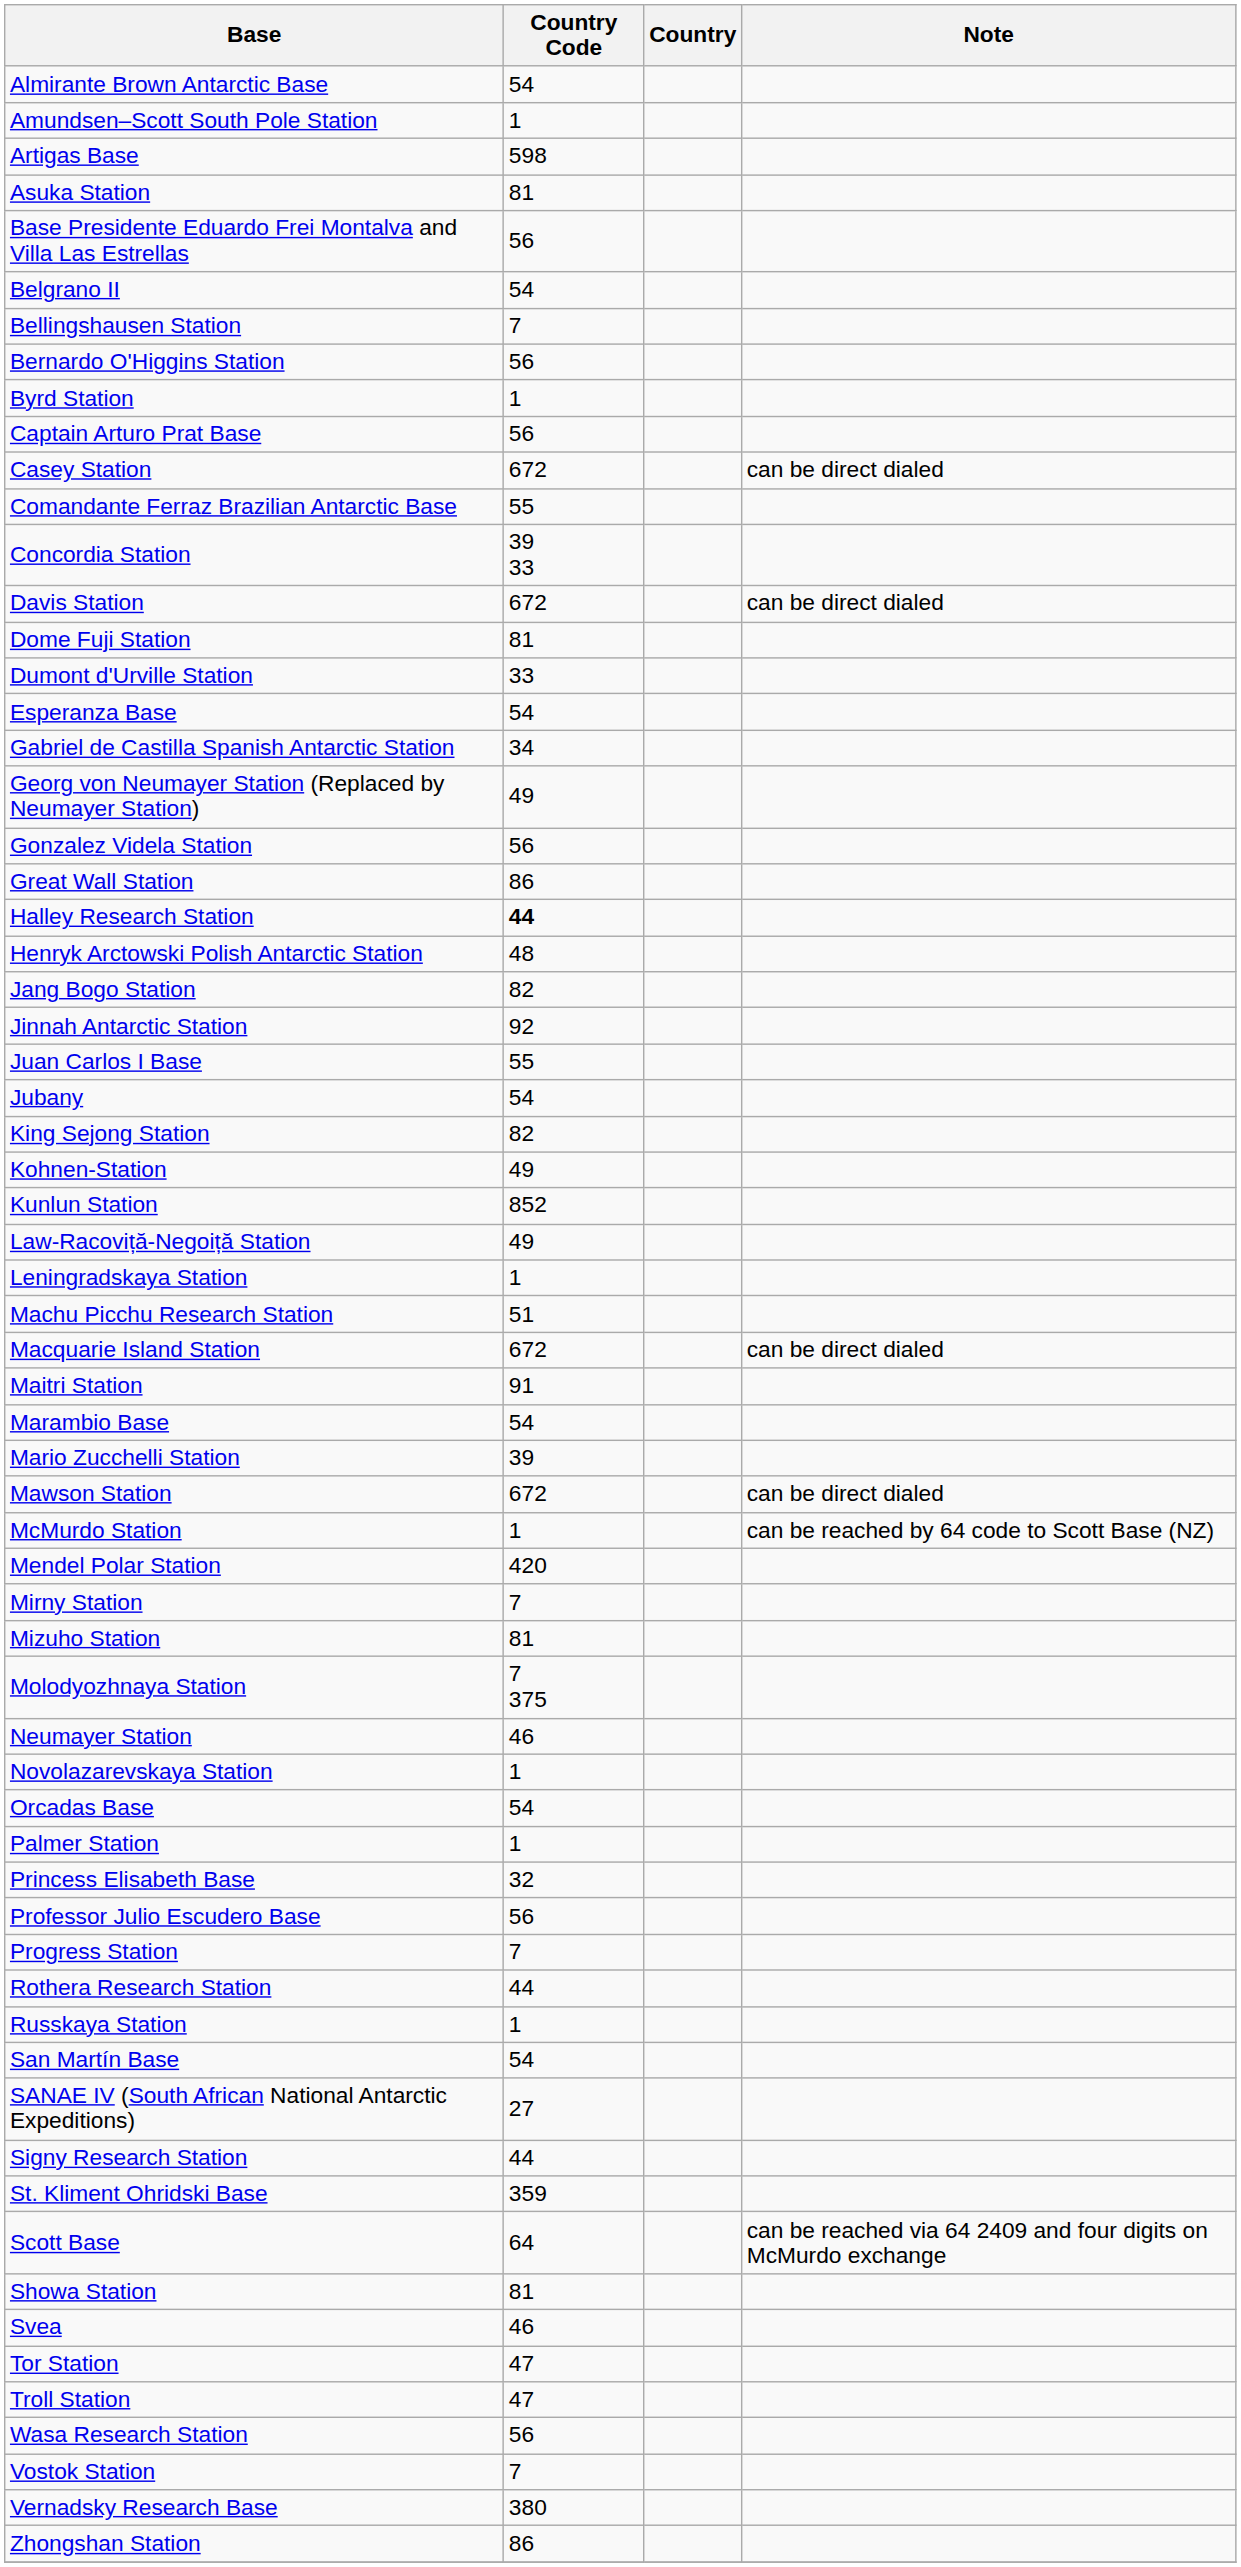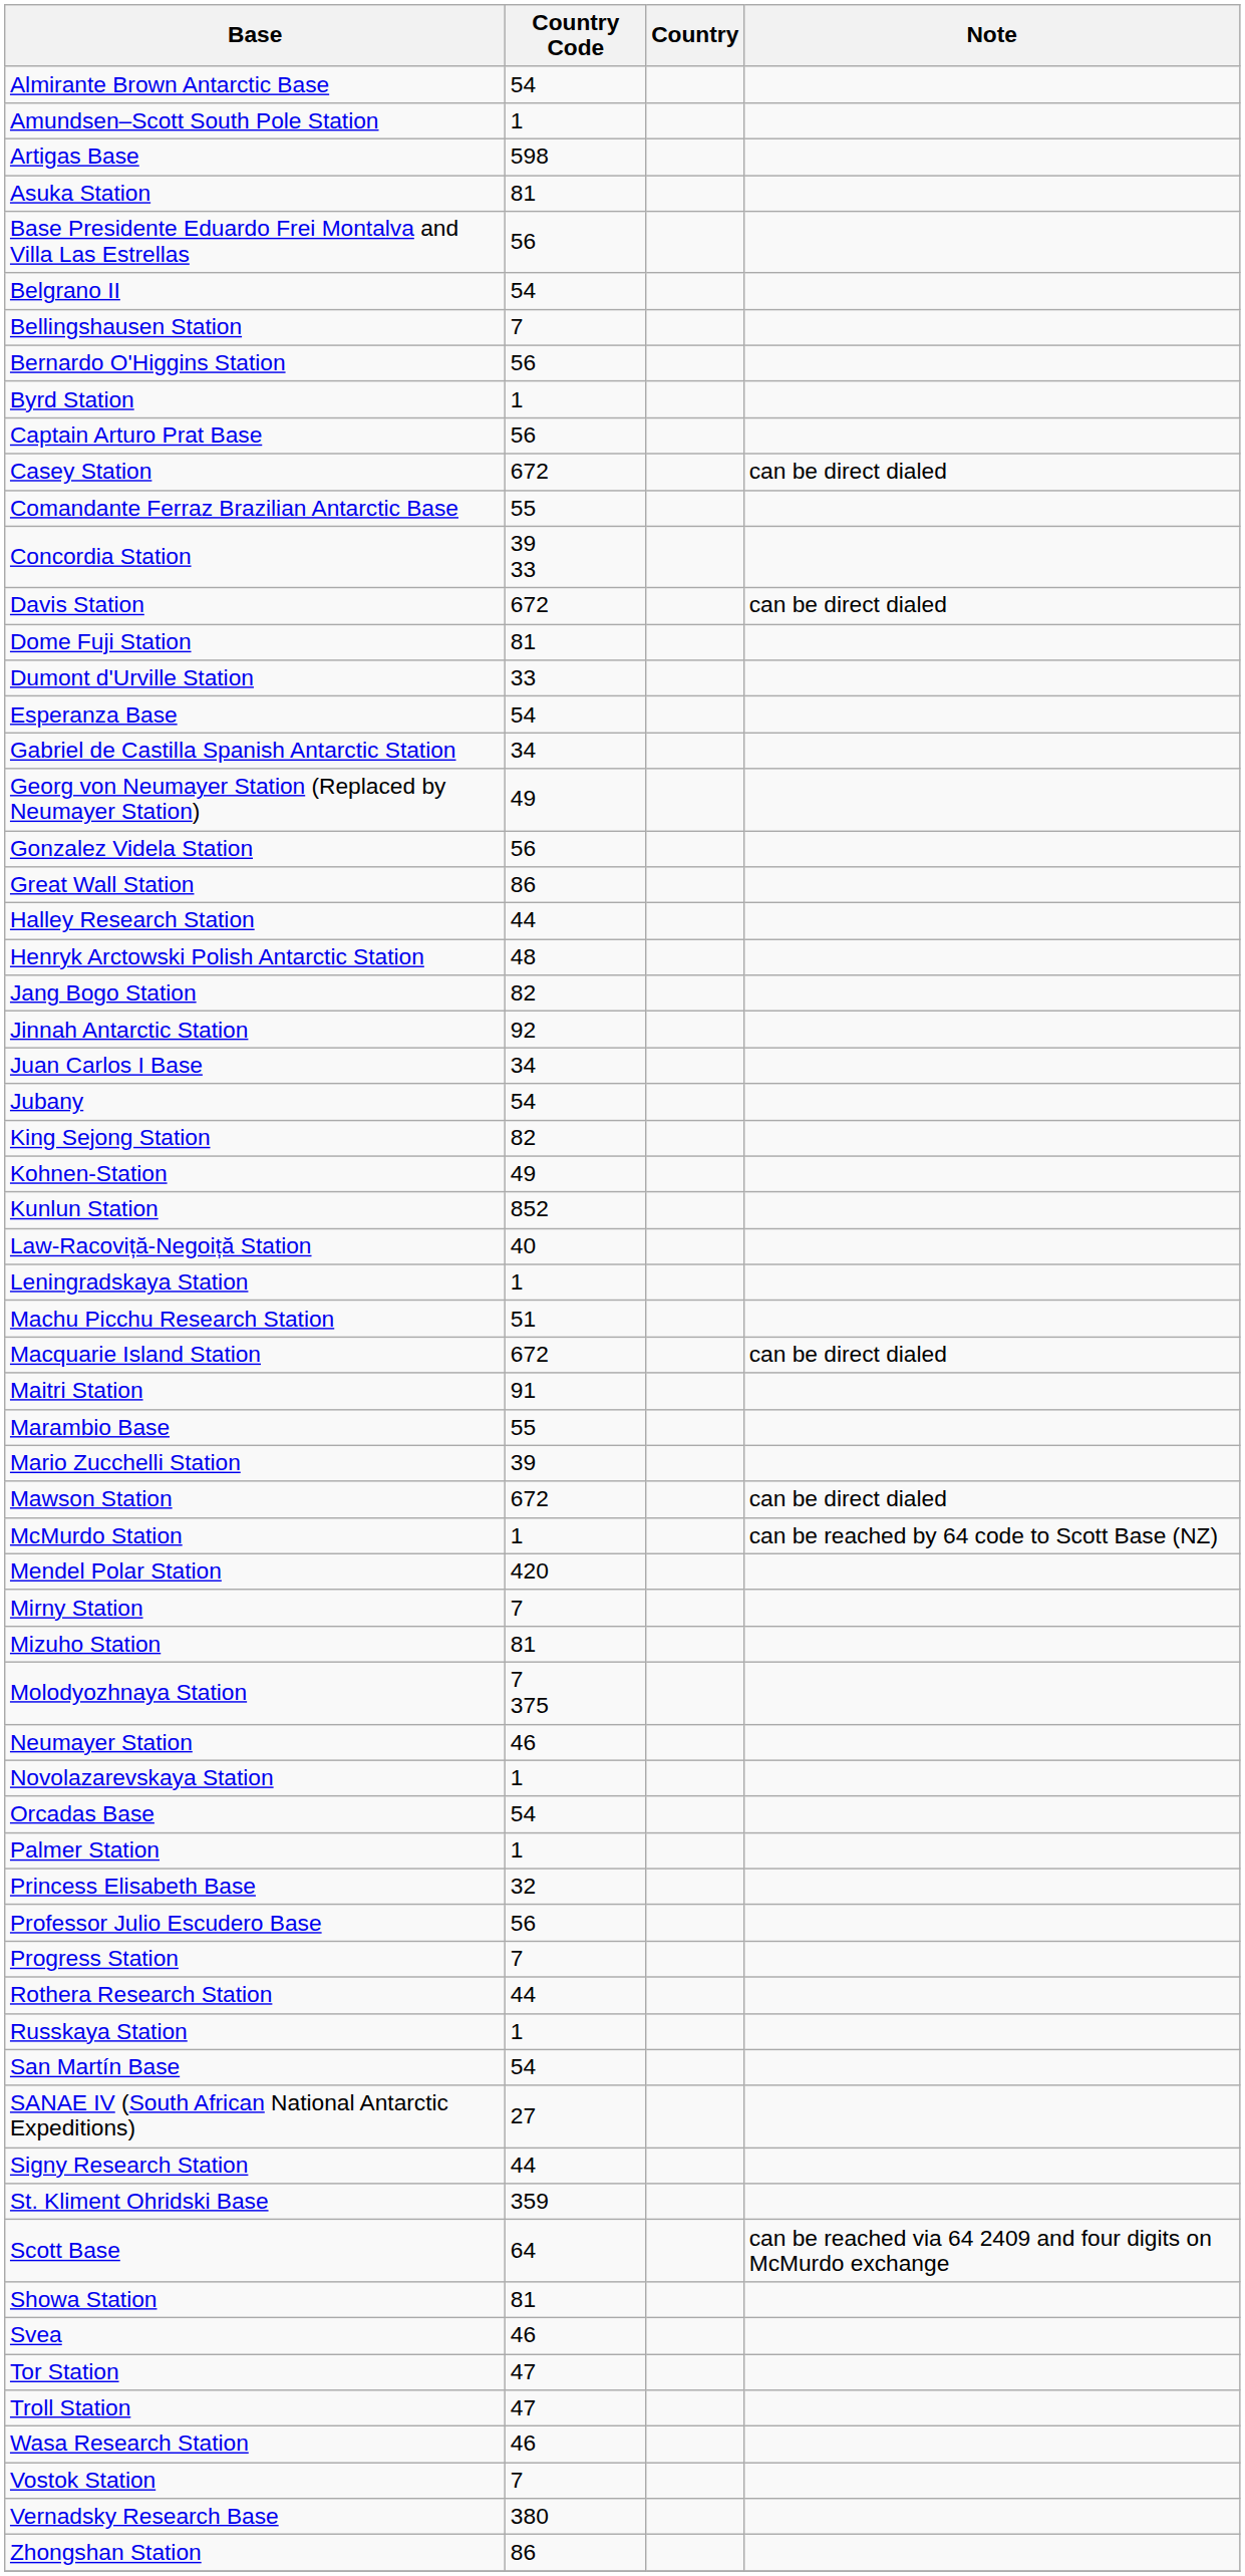Halley Research Station | Country Code: bold -> normal
Juan Carlos I Base | Country Code: 55 -> 34
Law-Racoviță-Negoiță Station | Country Code: 49 -> 40
Marambio Base | Country Code: 54 -> 55
Wasa Research Station | Country Code: 56 -> 46
